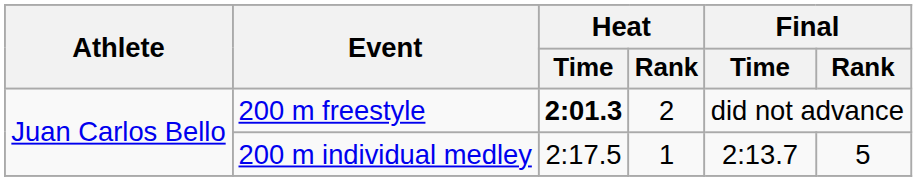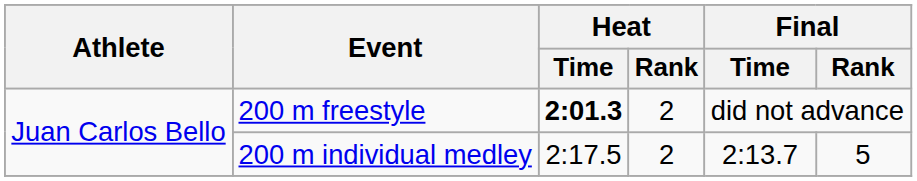200 m individual medley | Heat / Rank: 1 -> 2
